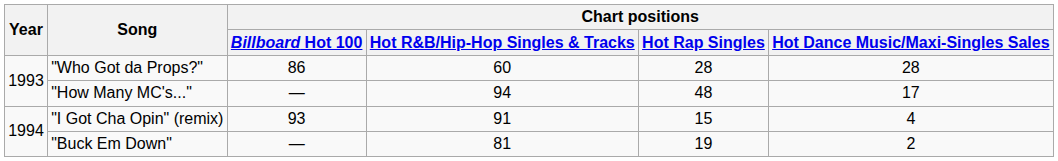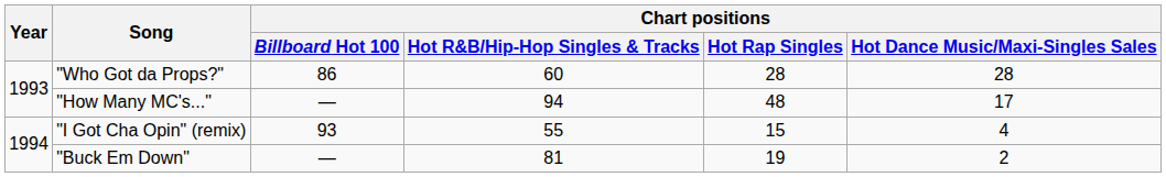"I Got Cha Opin" (remix) | Chart positions / Hot R&B/Hip-Hop Singles & Tracks: 91 -> 55
